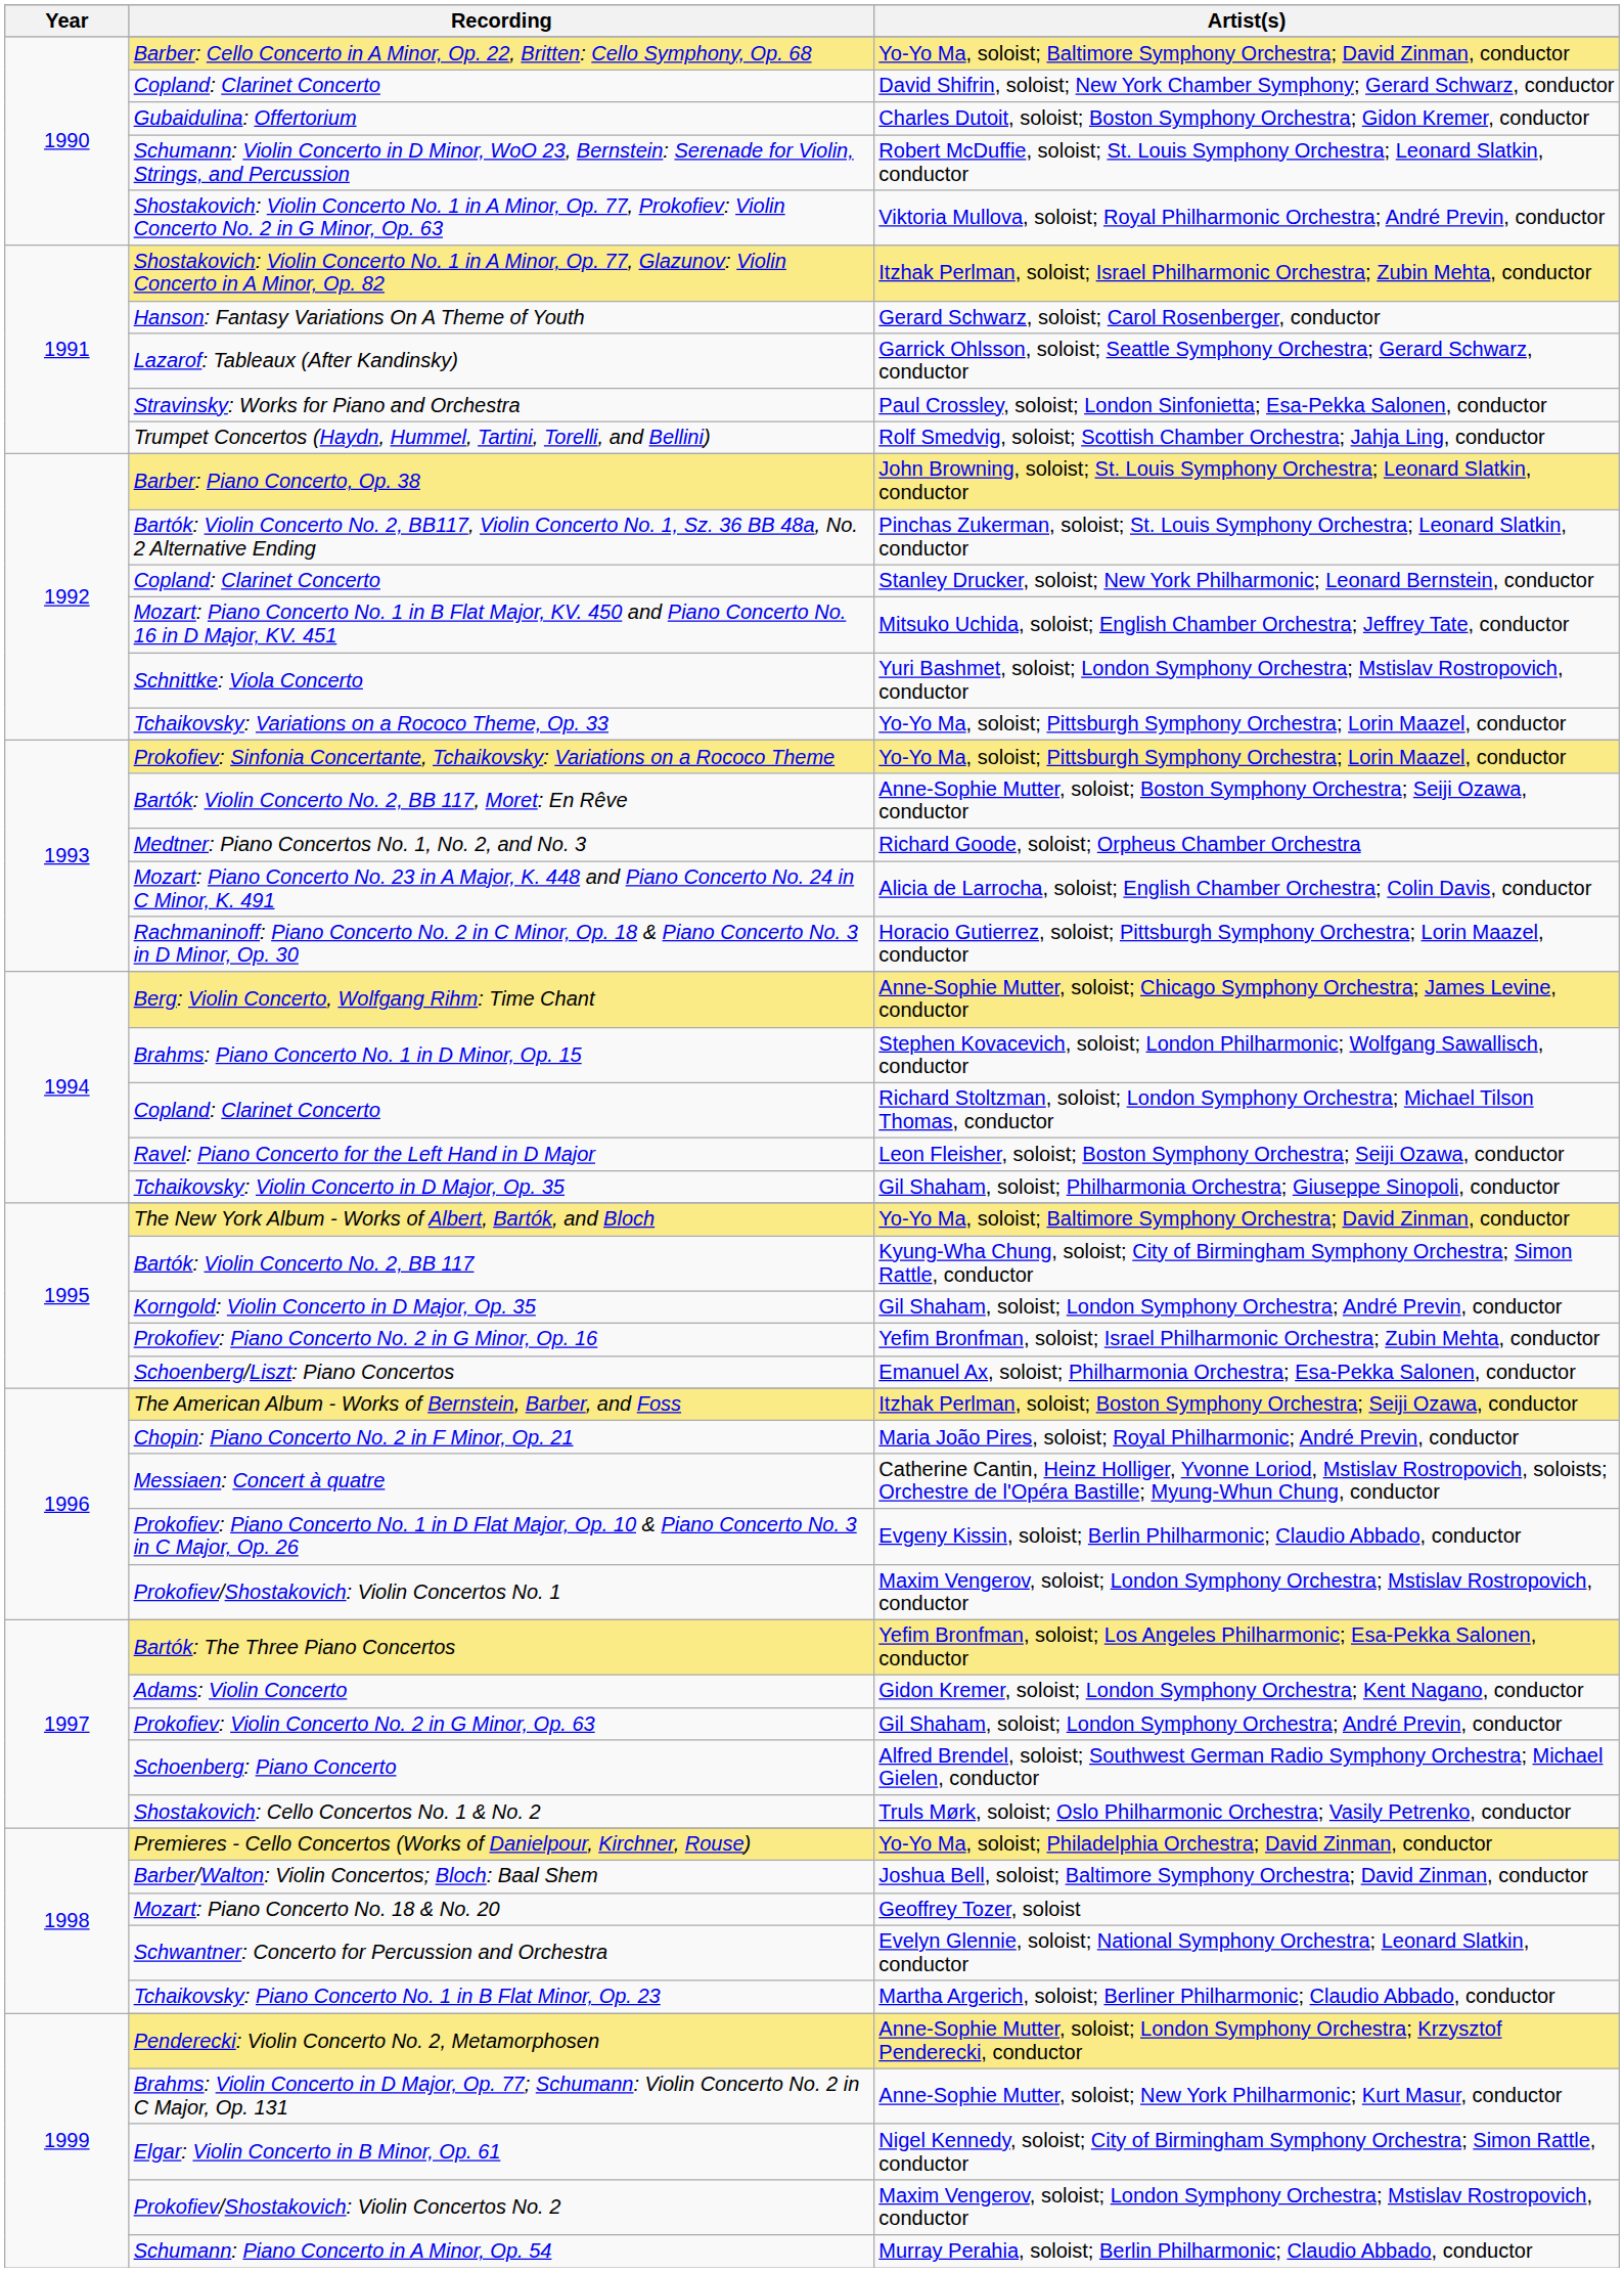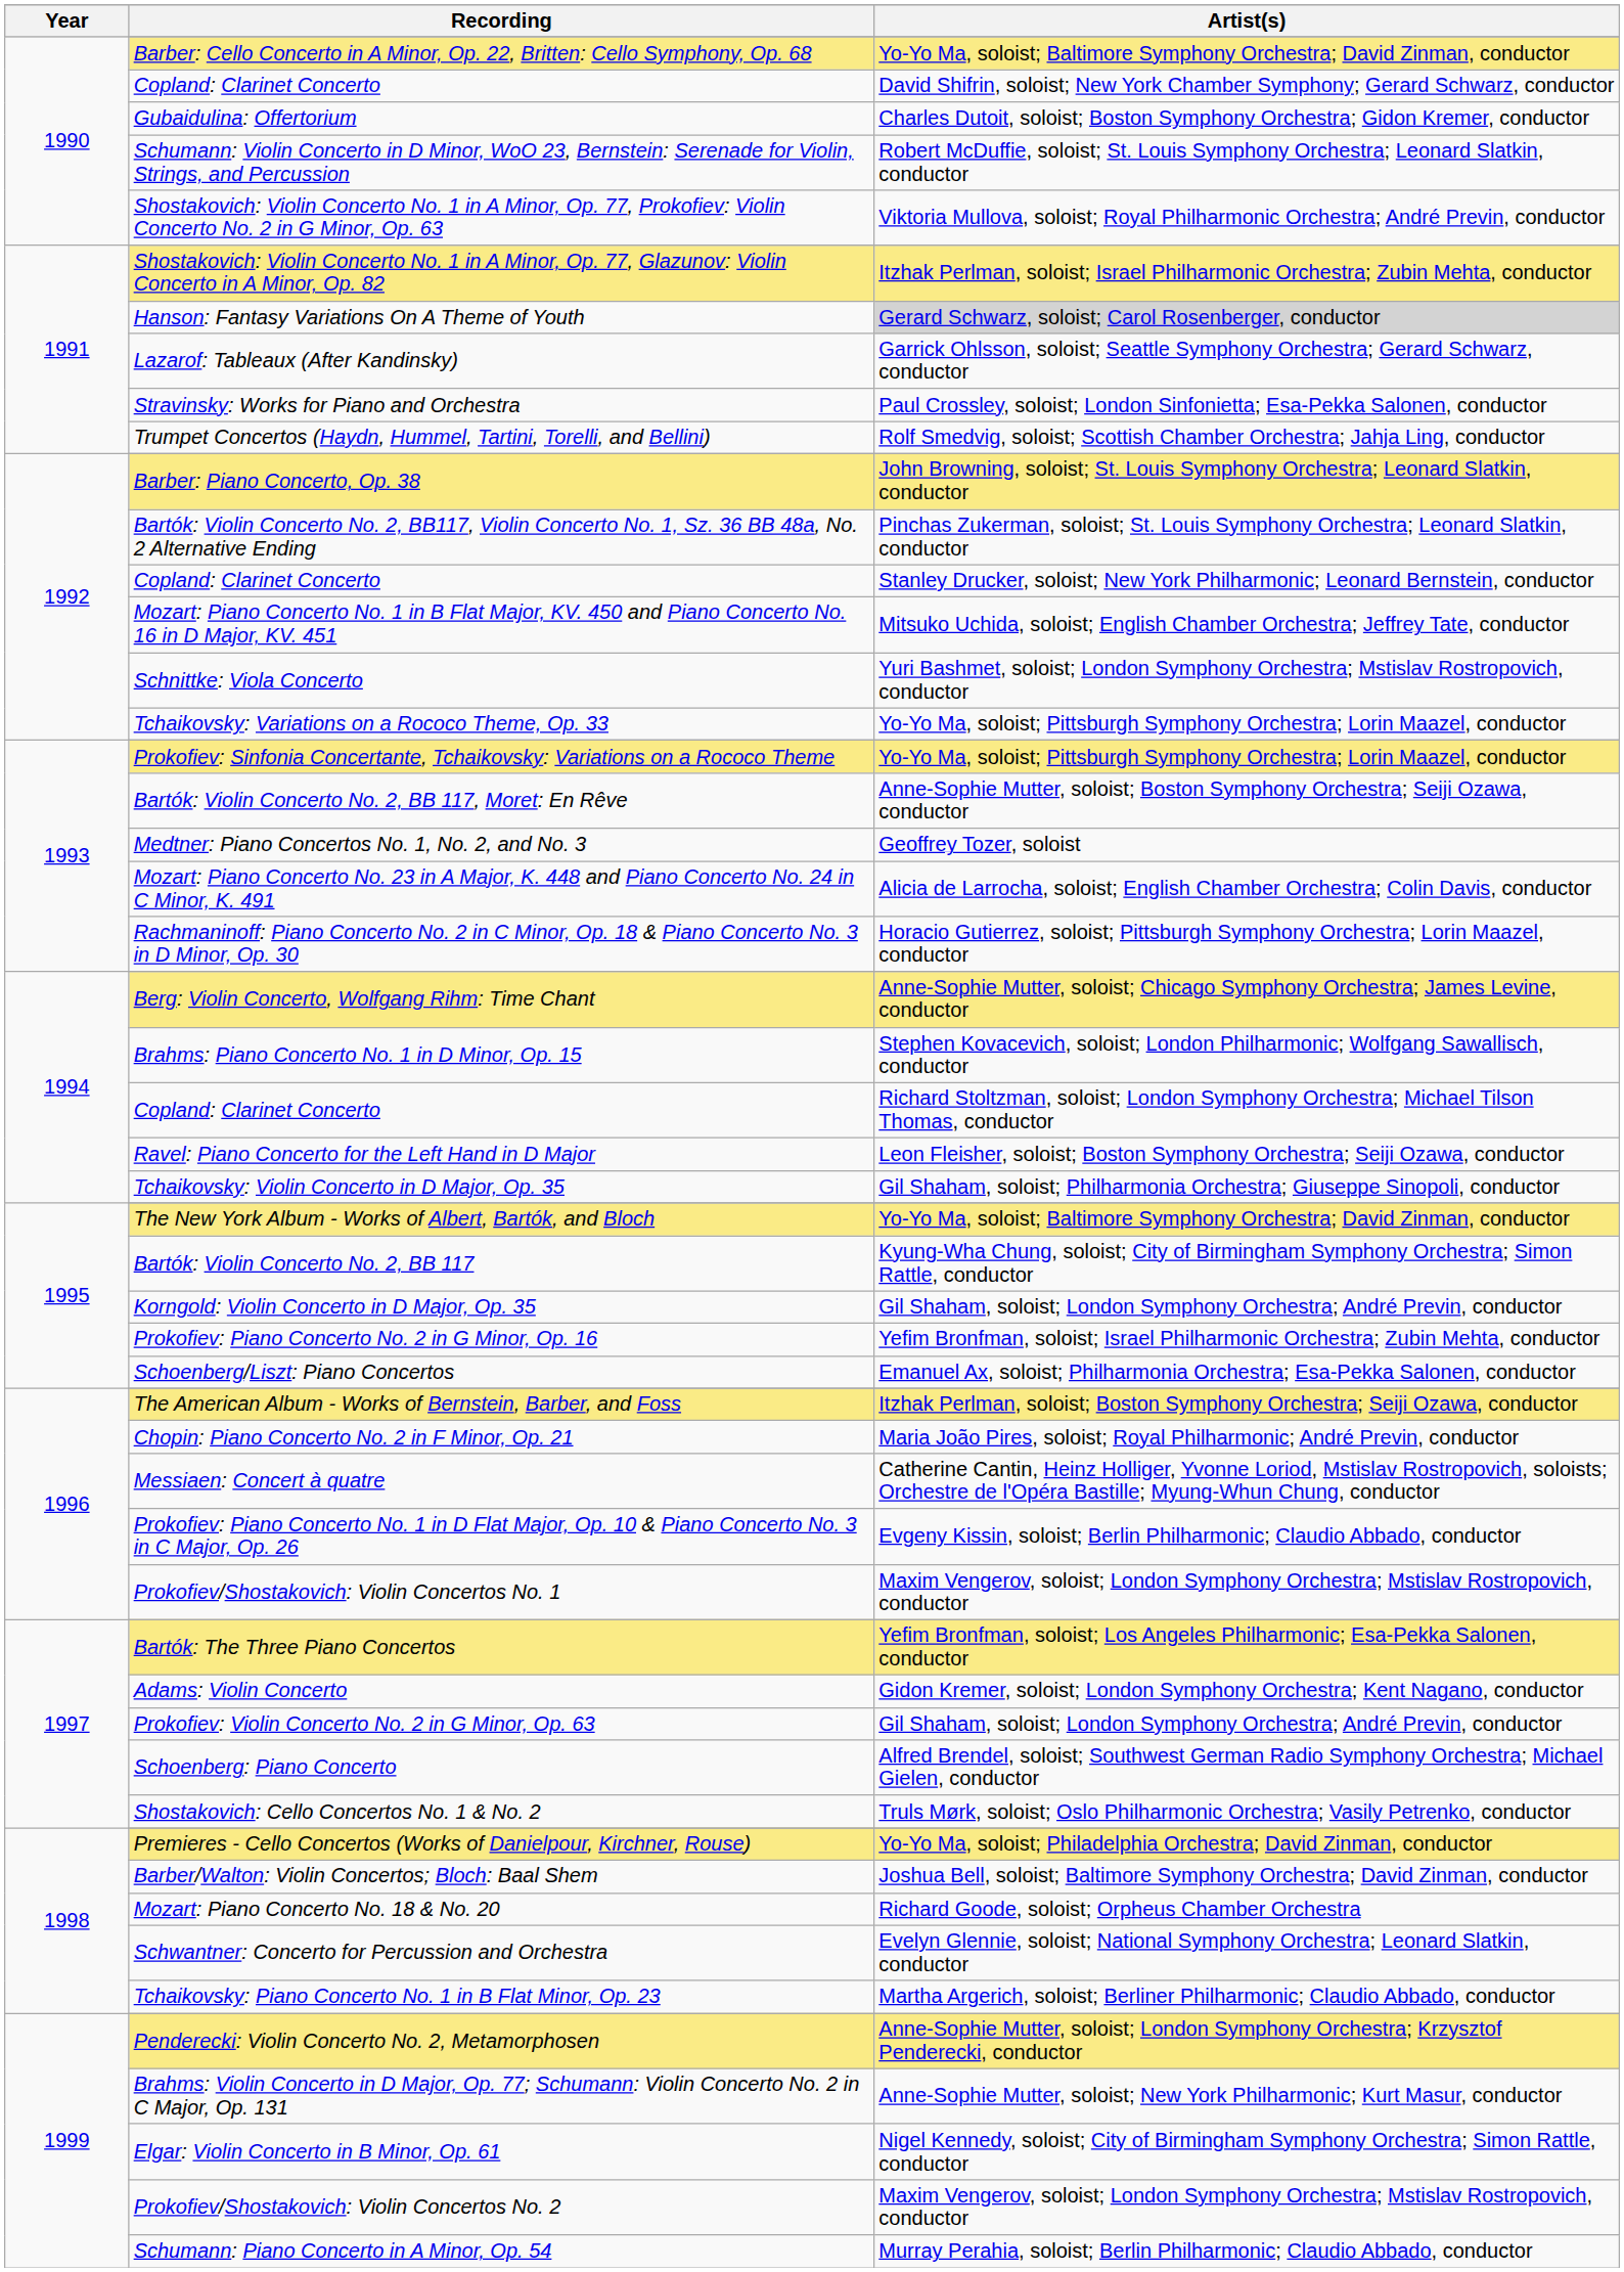Hanson: Fantasy Variations On A Theme of Youth | Artist(s): no background -> lightgrey background
Medtner: Piano Concertos No. 1, No. 2, and No. 3 | Artist(s): Richard Goode, soloist; Orpheus Chamber Orchestra -> Geoffrey Tozer, soloist
Mozart: Piano Concerto No. 18 & No. 20 | Artist(s): Geoffrey Tozer, soloist -> Richard Goode, soloist; Orpheus Chamber Orchestra
